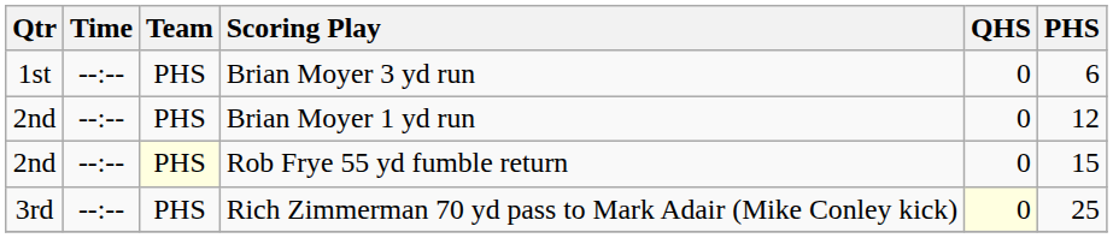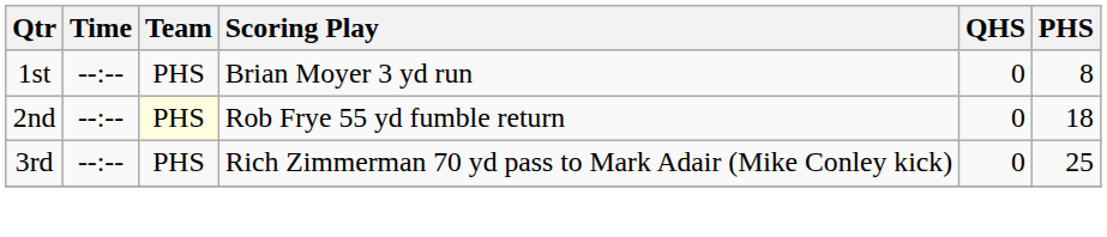Brian Moyer 3 yd run | PHS: 6 -> 8
- row: 2nd | --:-- | PHS | Brian Moyer 1 yd run | 0 | 12
Rob Frye 55 yd fumble return | PHS: 15 -> 18
Rich Zimmerman 70 yd pass to Mark Adair (Mike Conley kick) | QHS: lightyellow background -> no background
